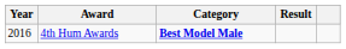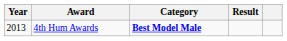4th Hum Awards | Year: 2016 -> 2013
